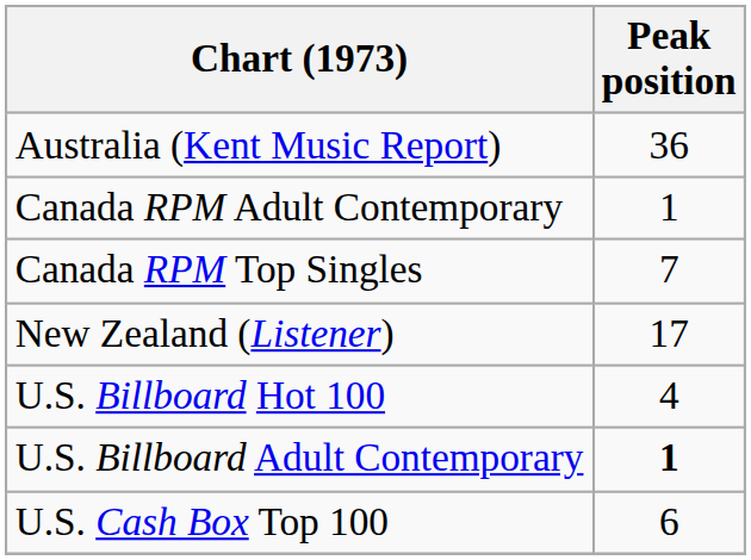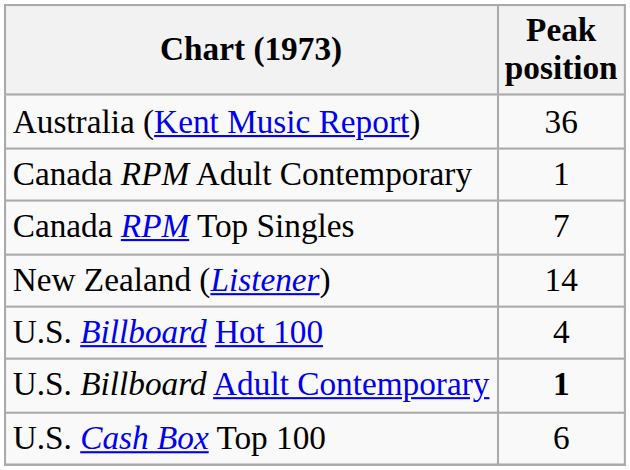New Zealand (Listener) | Peak position: 17 -> 14
